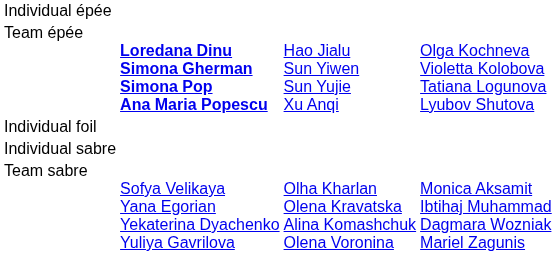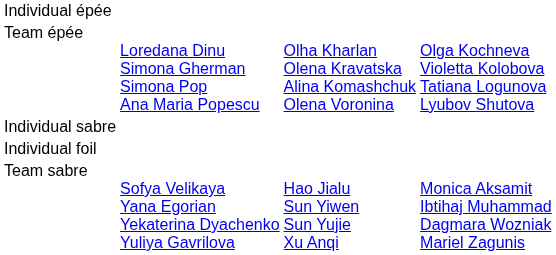Team épée | column 2: bold -> normal
Team épée | column 3: Hao Jialu Sun Yiwen Sun Yujie Xu Anqi -> Olha Kharlan Olena Kravatska Alina Komashchuk Olena Voronina
rows swapped: Individual foil <-> Individual sabre
Team sabre | column 3: Olha Kharlan Olena Kravatska Alina Komashchuk Olena Voronina -> Hao Jialu Sun Yiwen Sun Yujie Xu Anqi
